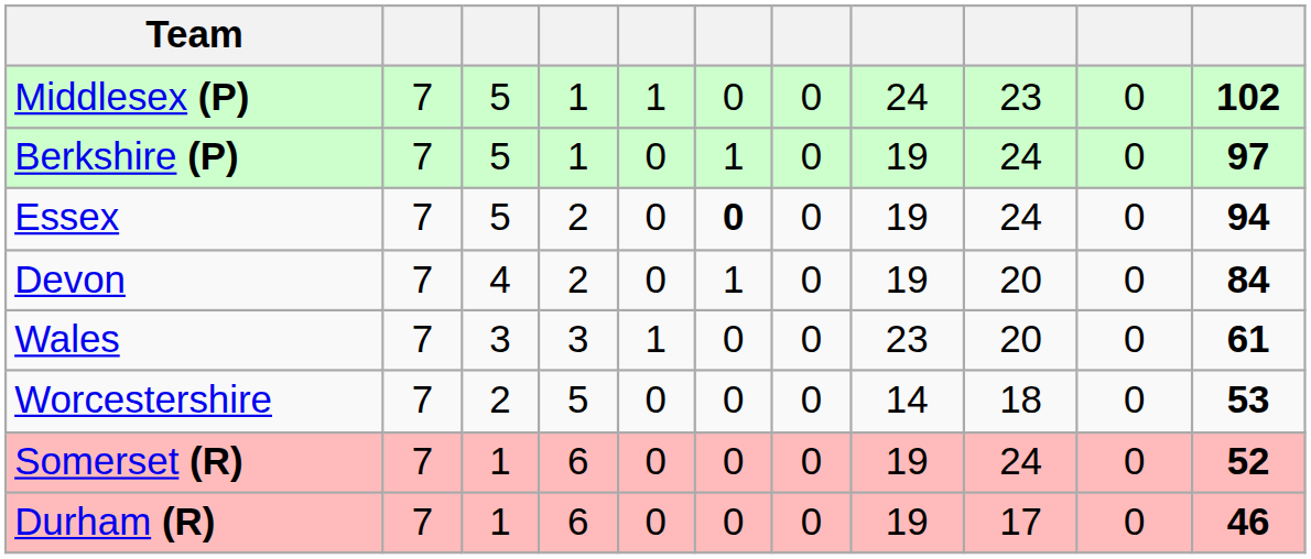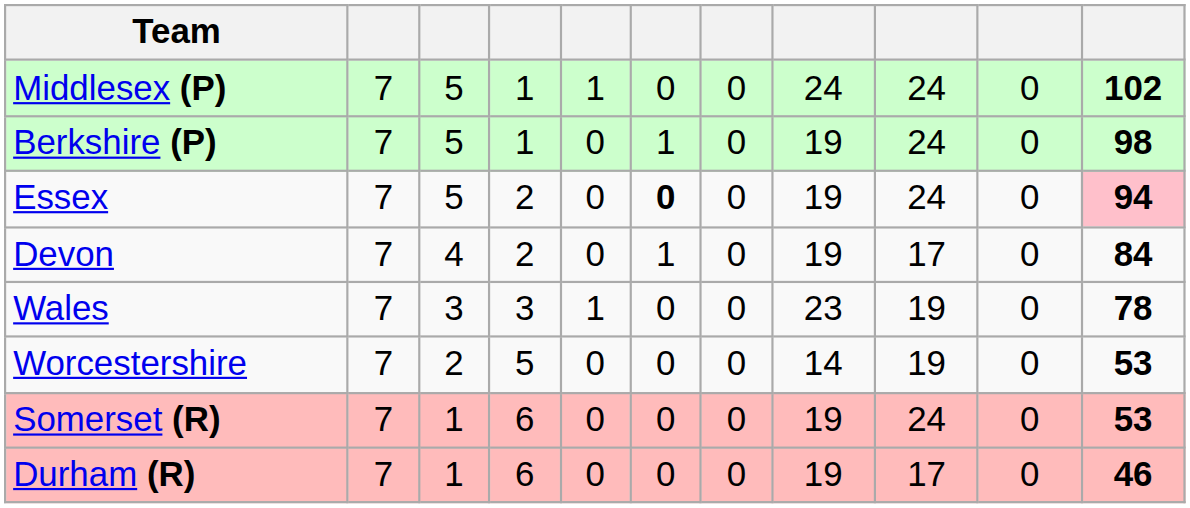Middlesex (P) | column 9: 23 -> 24
Berkshire (P) | column 11: 97 -> 98
Essex | column 11: no background -> pink background
Devon | column 9: 20 -> 17
Wales | column 9: 20 -> 19
Wales | column 11: 61 -> 78
Worcestershire | column 9: 18 -> 19
Somerset (R) | column 11: 52 -> 53
